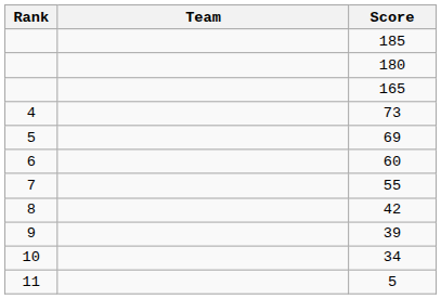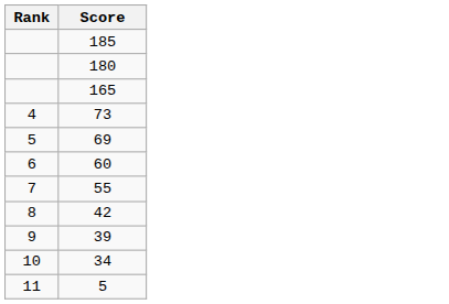- column: Team
